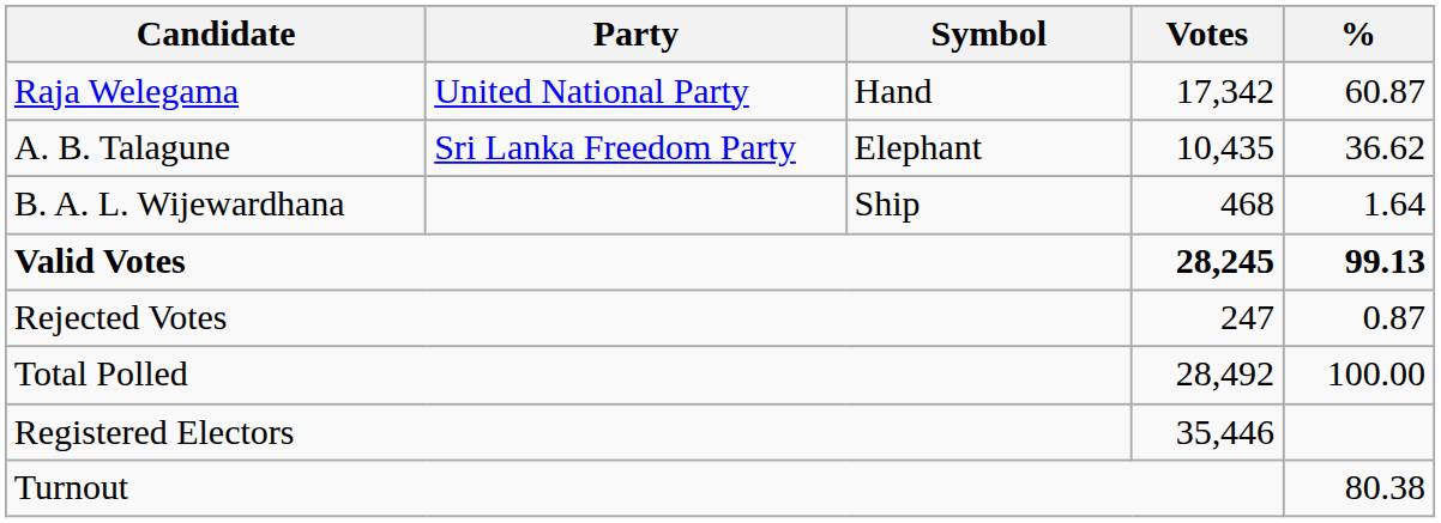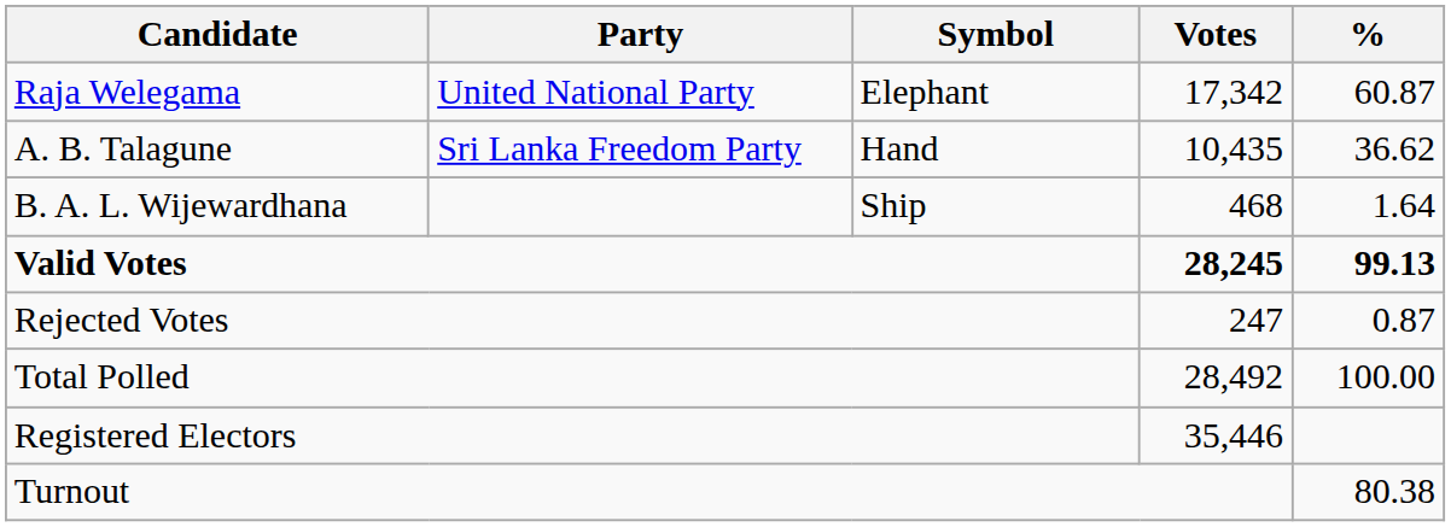Raja Welegama | Symbol: Hand -> Elephant
A. B. Talagune | Symbol: Elephant -> Hand
